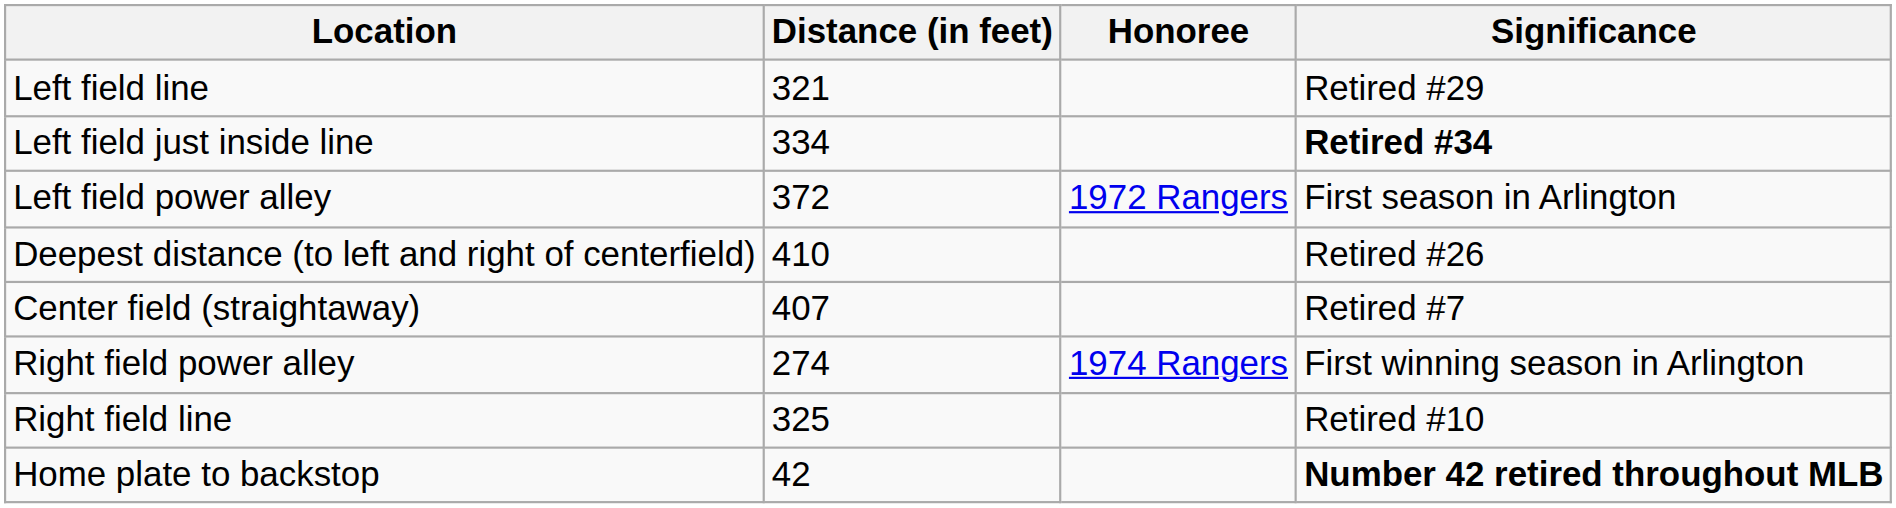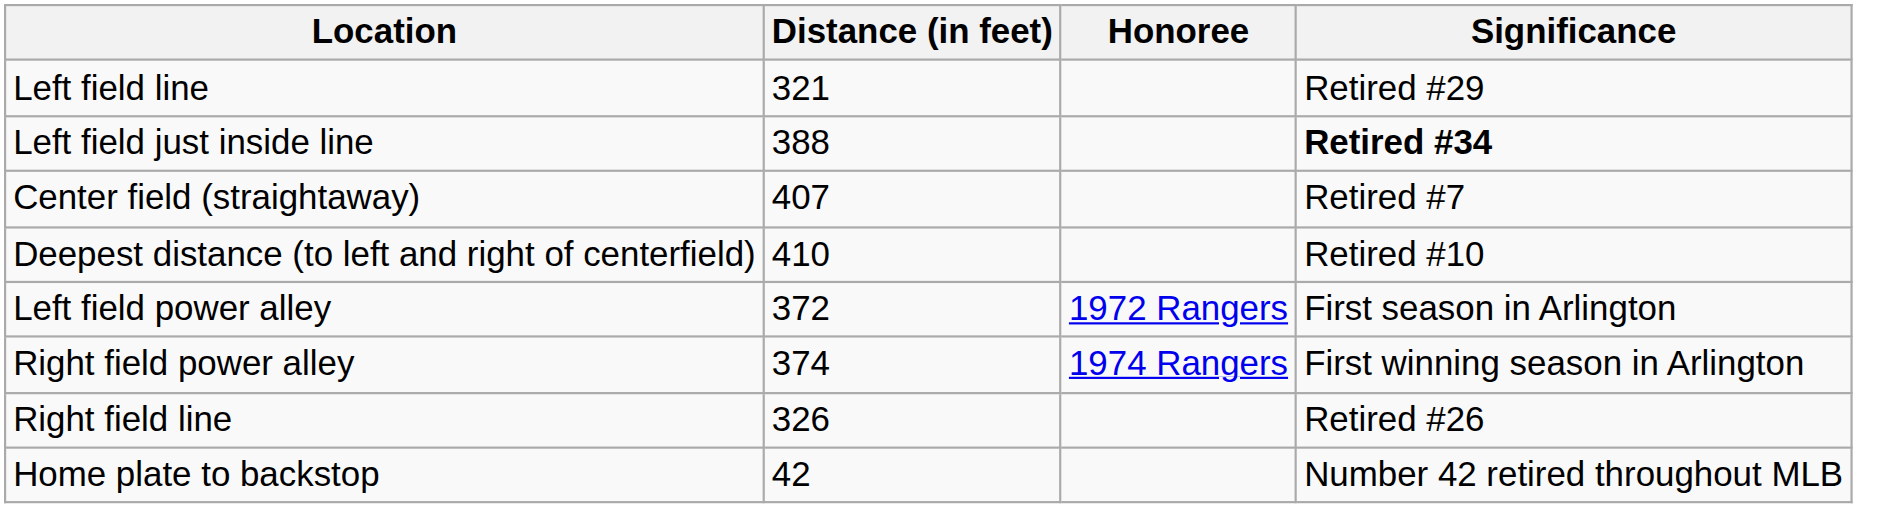Left field just inside line | Distance (in feet): 334 -> 388
rows swapped: Left field power alley <-> Center field (straightaway)
Deepest distance (to left and right of centerfield) | Significance: Retired #26 -> Retired #10
Right field power alley | Distance (in feet): 274 -> 374
Right field line | Distance (in feet): 325 -> 326
Right field line | Significance: Retired #10 -> Retired #26
Home plate to backstop | Significance: bold -> normal
